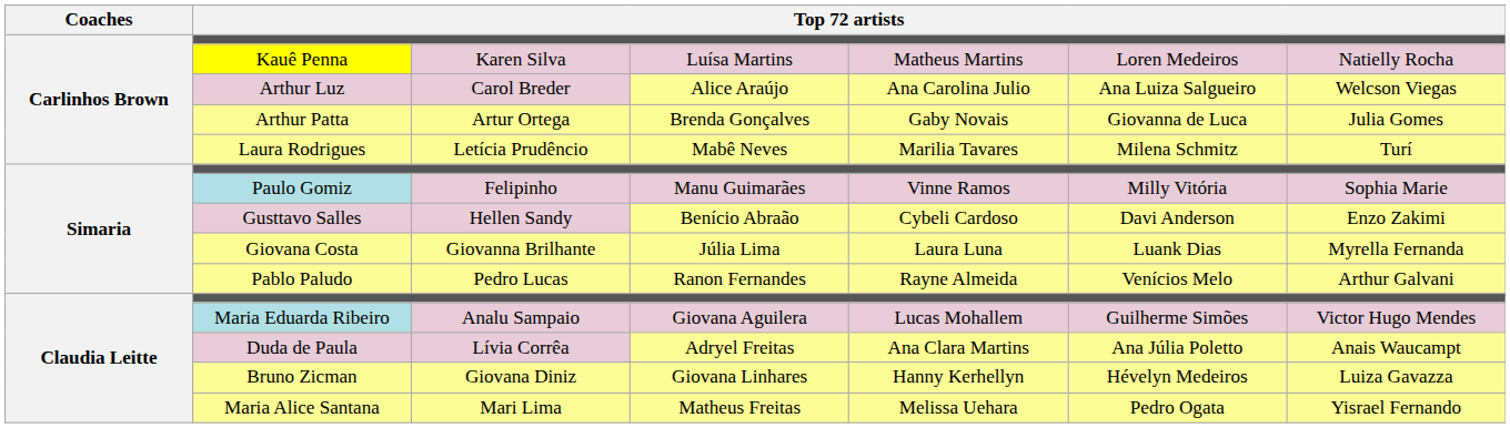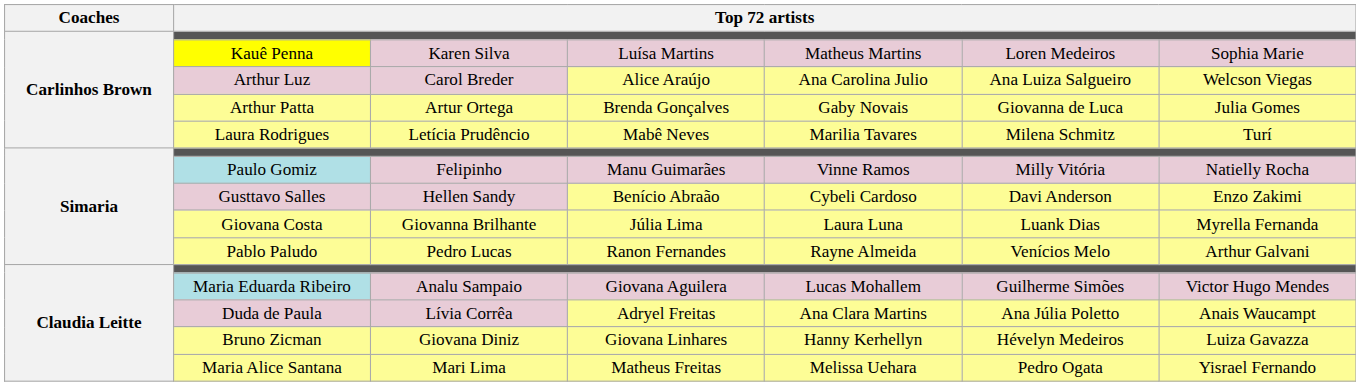Kauê Penna | column 7: Natielly Rocha -> Sophia Marie
Paulo Gomiz | column 7: Sophia Marie -> Natielly Rocha
